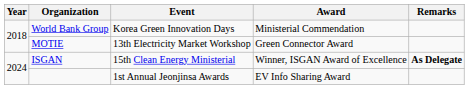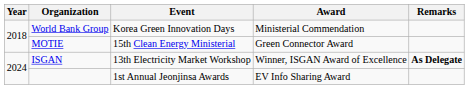MOTIE | Event: 13th Electricity Market Workshop -> 15th Clean Energy Ministerial
ISGAN | Event: 15th Clean Energy Ministerial -> 13th Electricity Market Workshop
